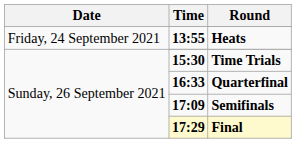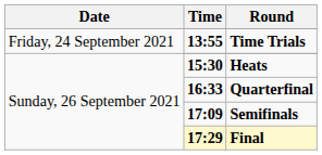13:55 | Round: Heats -> Time Trials
15:30 | Round: Time Trials -> Heats
